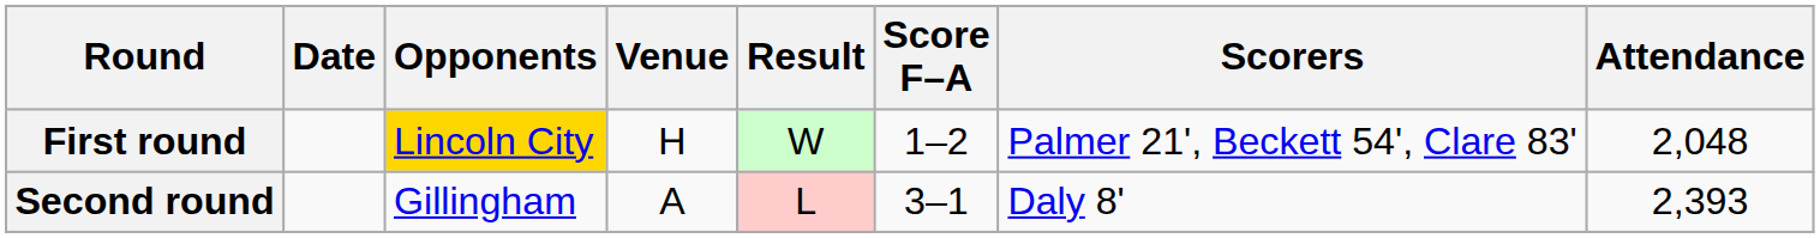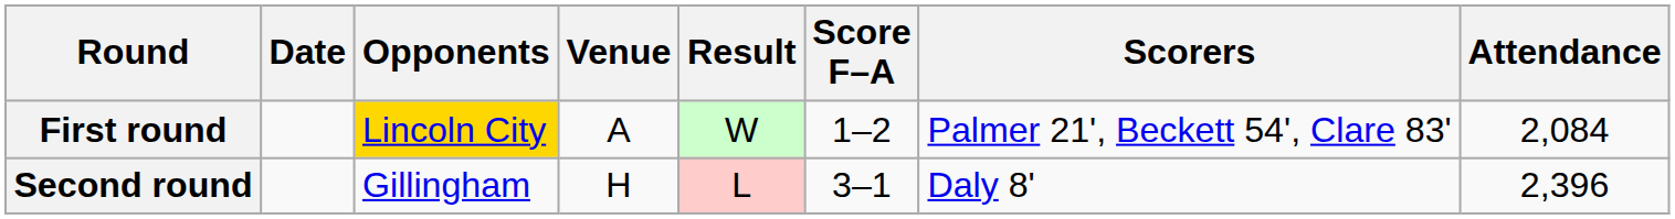First round | Venue: H -> A
First round | Attendance: 2,048 -> 2,084
Second round | Venue: A -> H
Second round | Attendance: 2,393 -> 2,396
